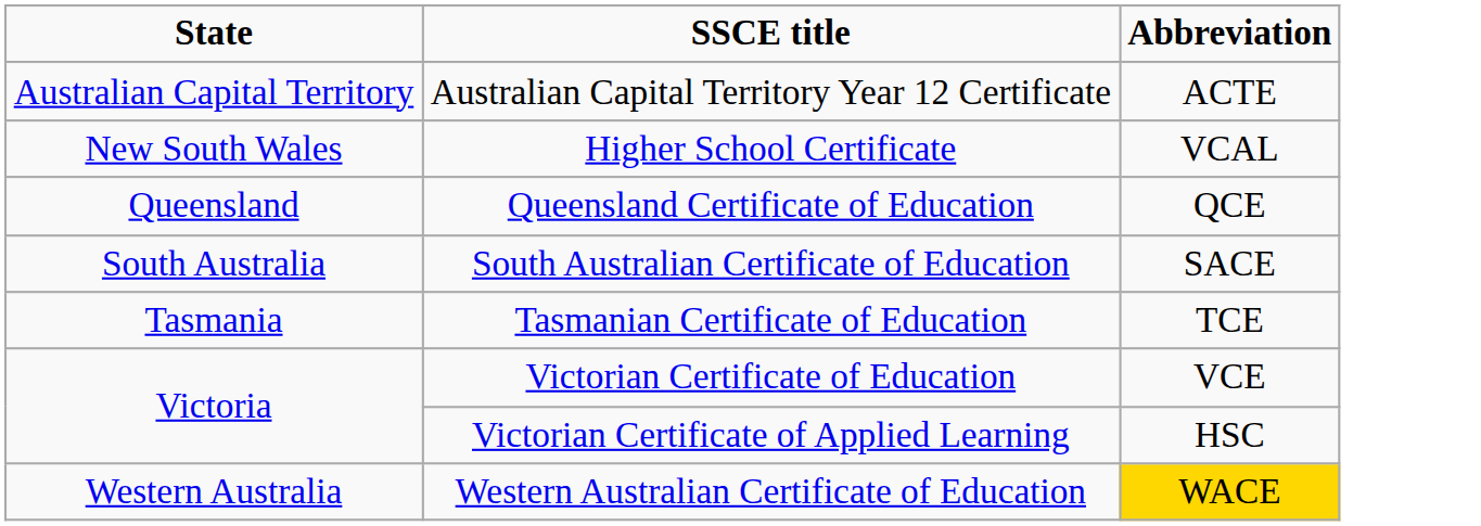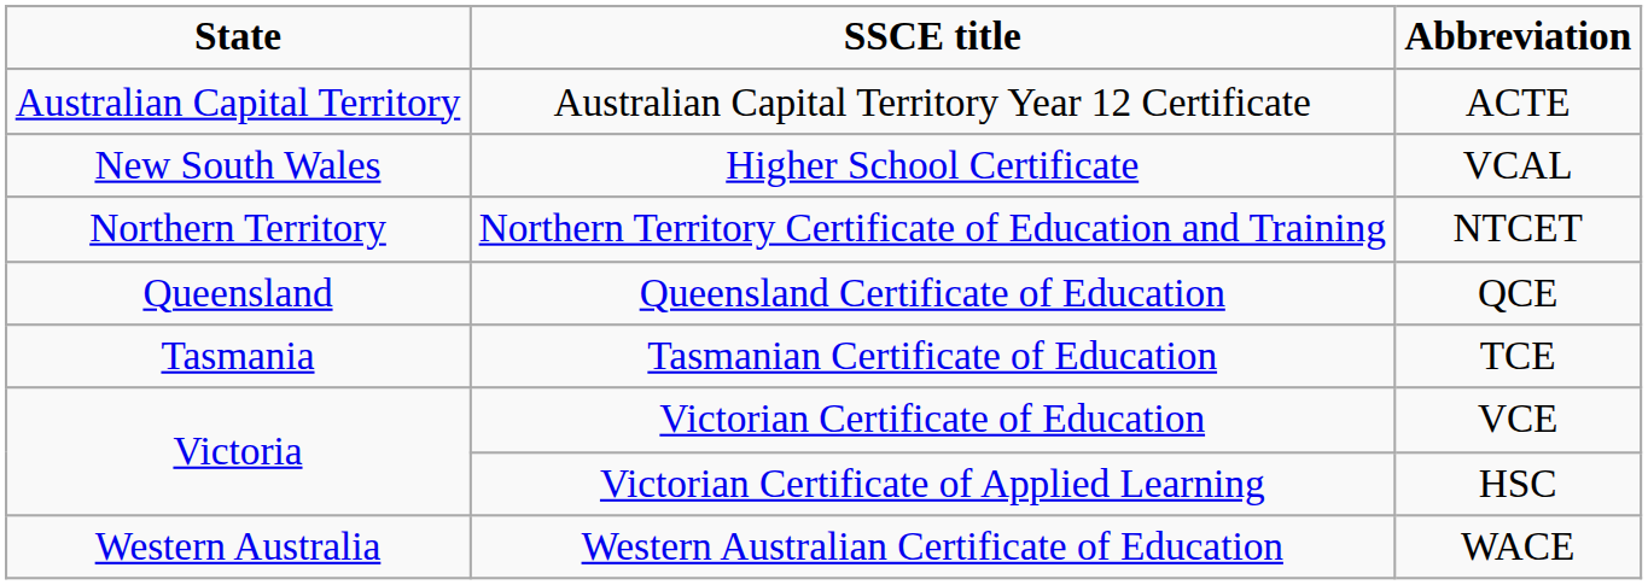+ row: Northern Territory | Northern Territory Certificate of Education and Training | NTCET
- row: South Australia | South Australian Certificate of Education | SACE
Western Australian Certificate of Education | Abbreviation: gold background -> no background
